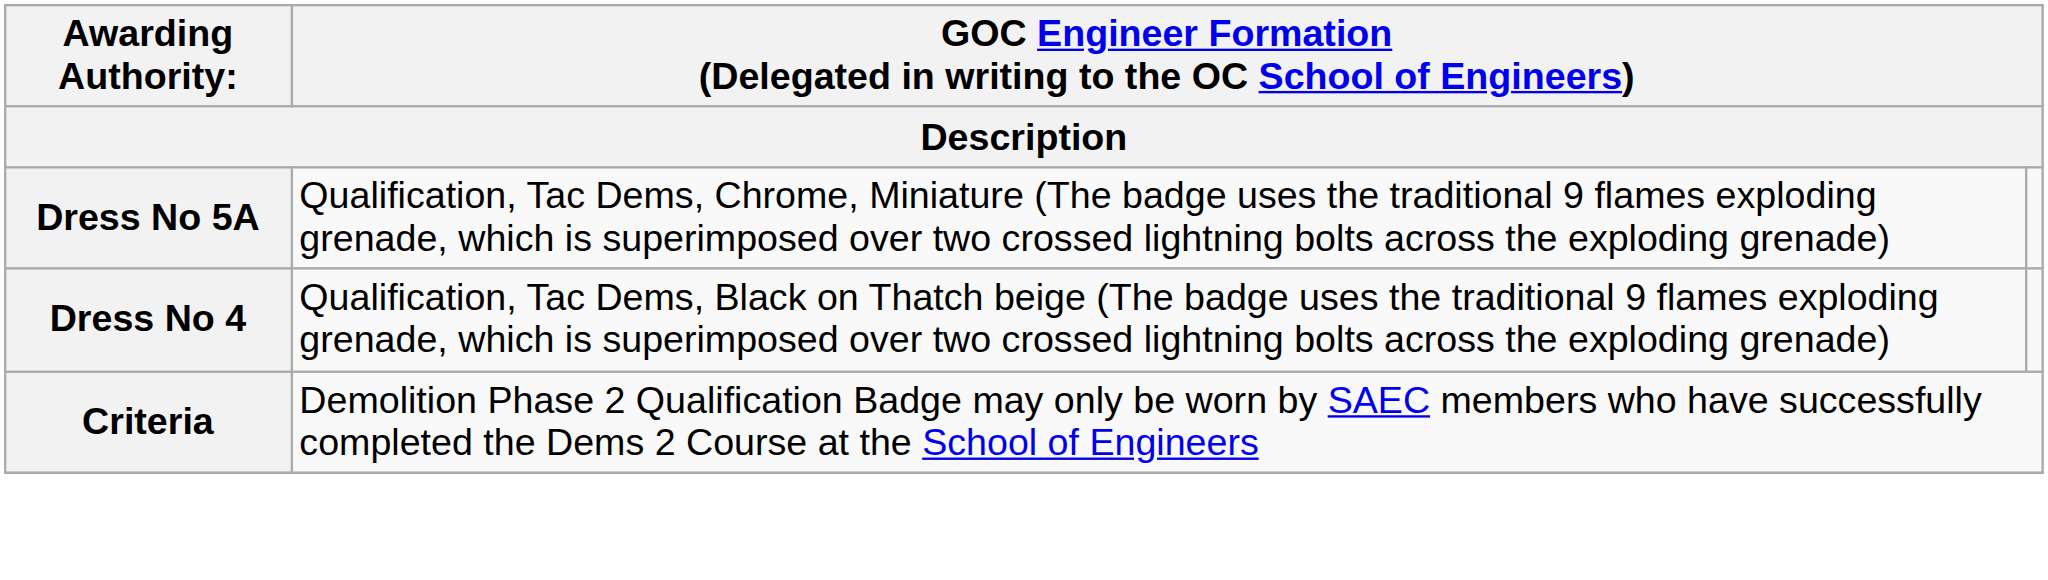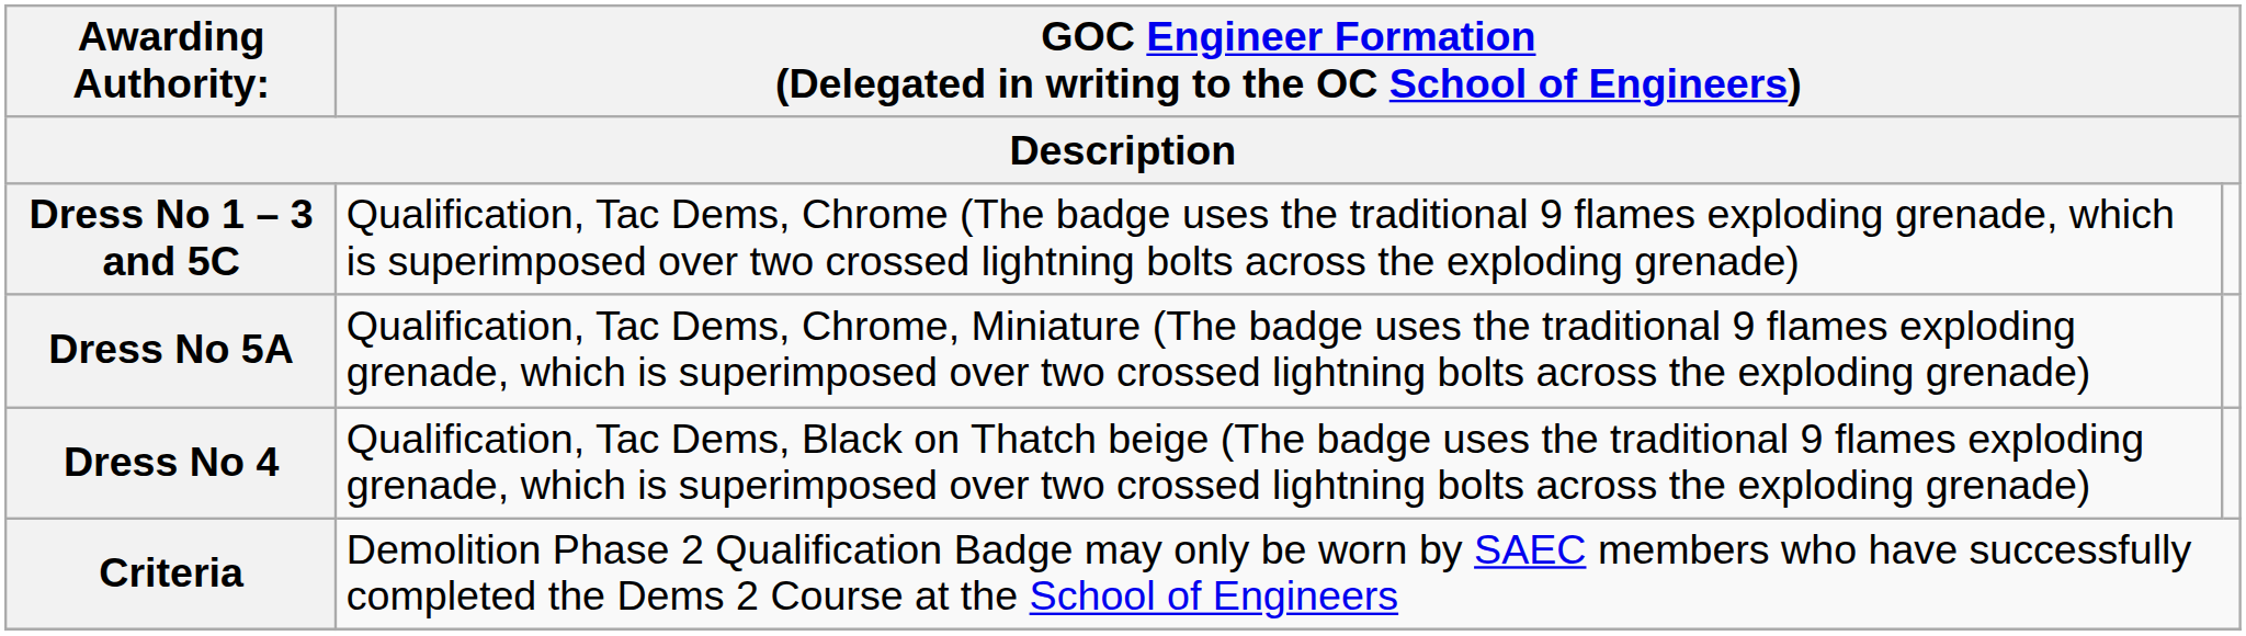+ row: Dress No 1 – 3 and 5C | Qualification, Tac Dems, Chrome (The badge uses the traditional 9 flames exploding grenade, which is superimposed over two crossed lightning bolts across the exploding grenade)
